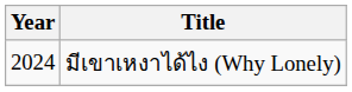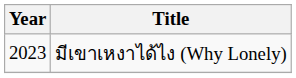มีเขาเหงาได้ไง (Why Lonely) | Year: 2024 -> 2023
